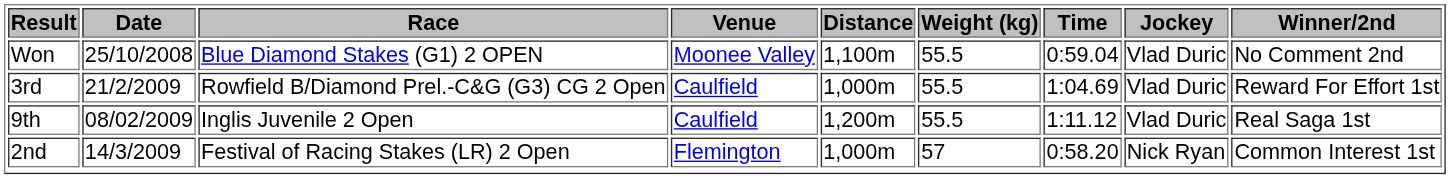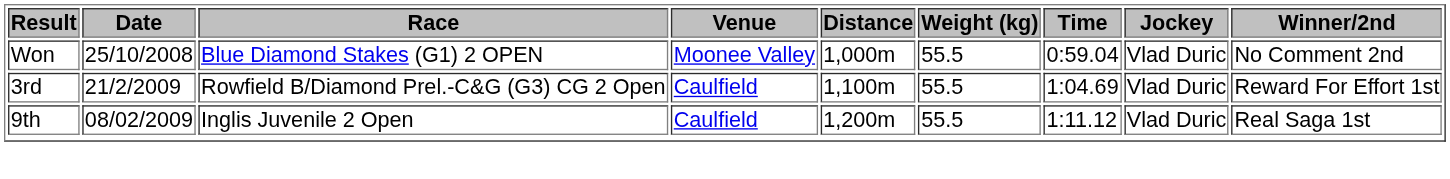Won | Distance: 1,100m -> 1,000m
3rd | Distance: 1,000m -> 1,100m
- row: 2nd | 14/3/2009 | Festival of Racing Stakes (LR) 2 Open | Flemington | 1,000m | 57 | 0:58.20 | Nick Ryan | Common Interest 1st
